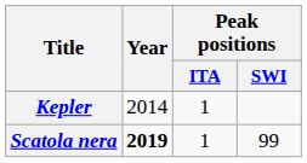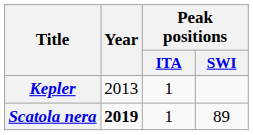Kepler | Year: 2014 -> 2013
Scatola nera | Peak positions / SWI: 99 -> 89
